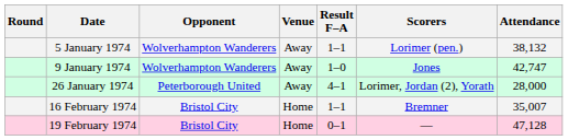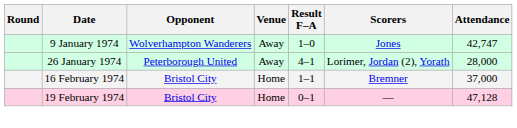- row: 5 January 1974 | Wolverhampton Wanderers | Away | 1–1 | Lorimer (pen.) | 38,132
16 February 1974 | Attendance: 35,007 -> 37,000
